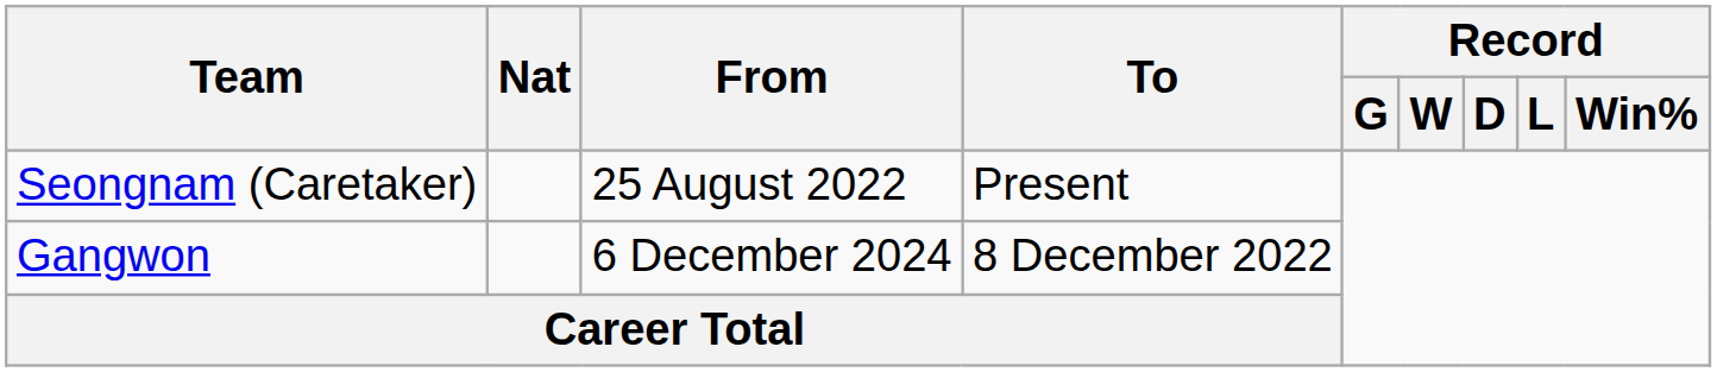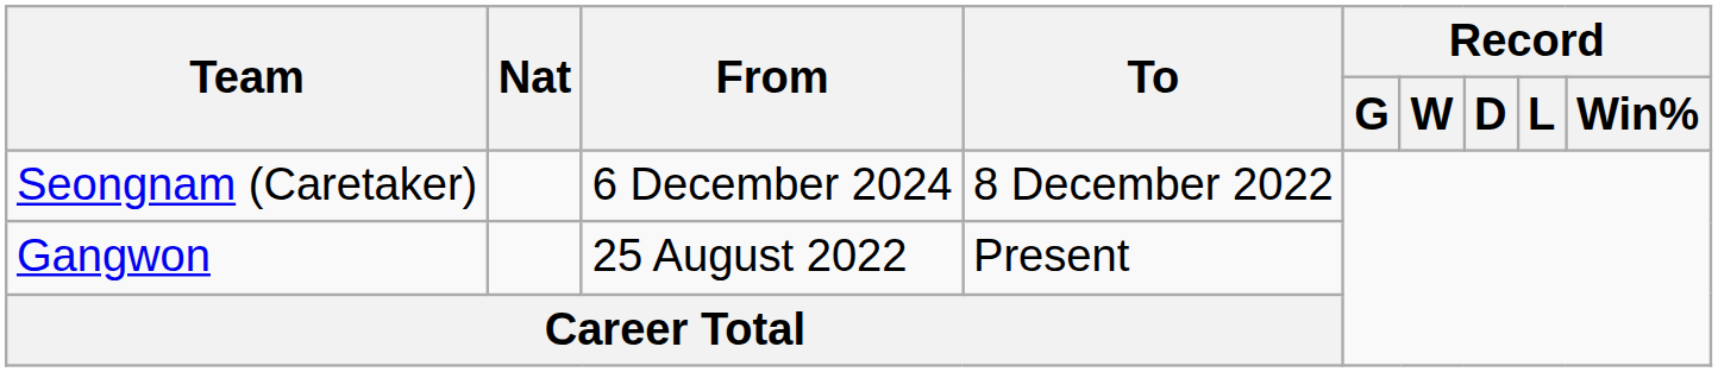Seongnam (Caretaker) | From: 25 August 2022 -> 6 December 2024
Seongnam (Caretaker) | To: Present -> 8 December 2022
Gangwon | From: 6 December 2024 -> 25 August 2022
Gangwon | To: 8 December 2022 -> Present
